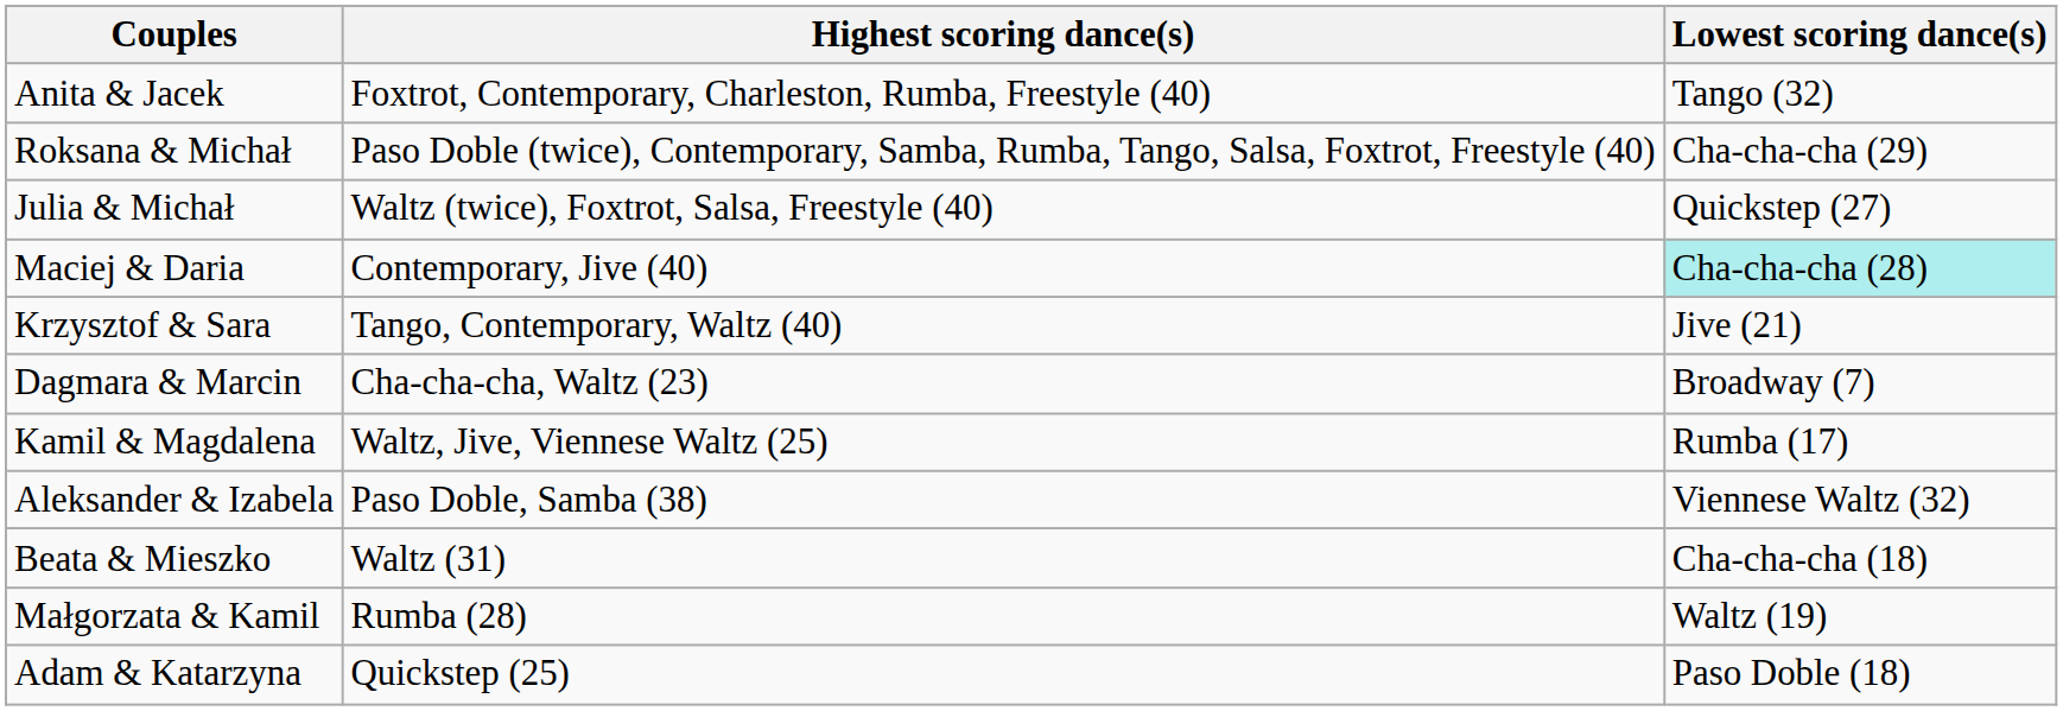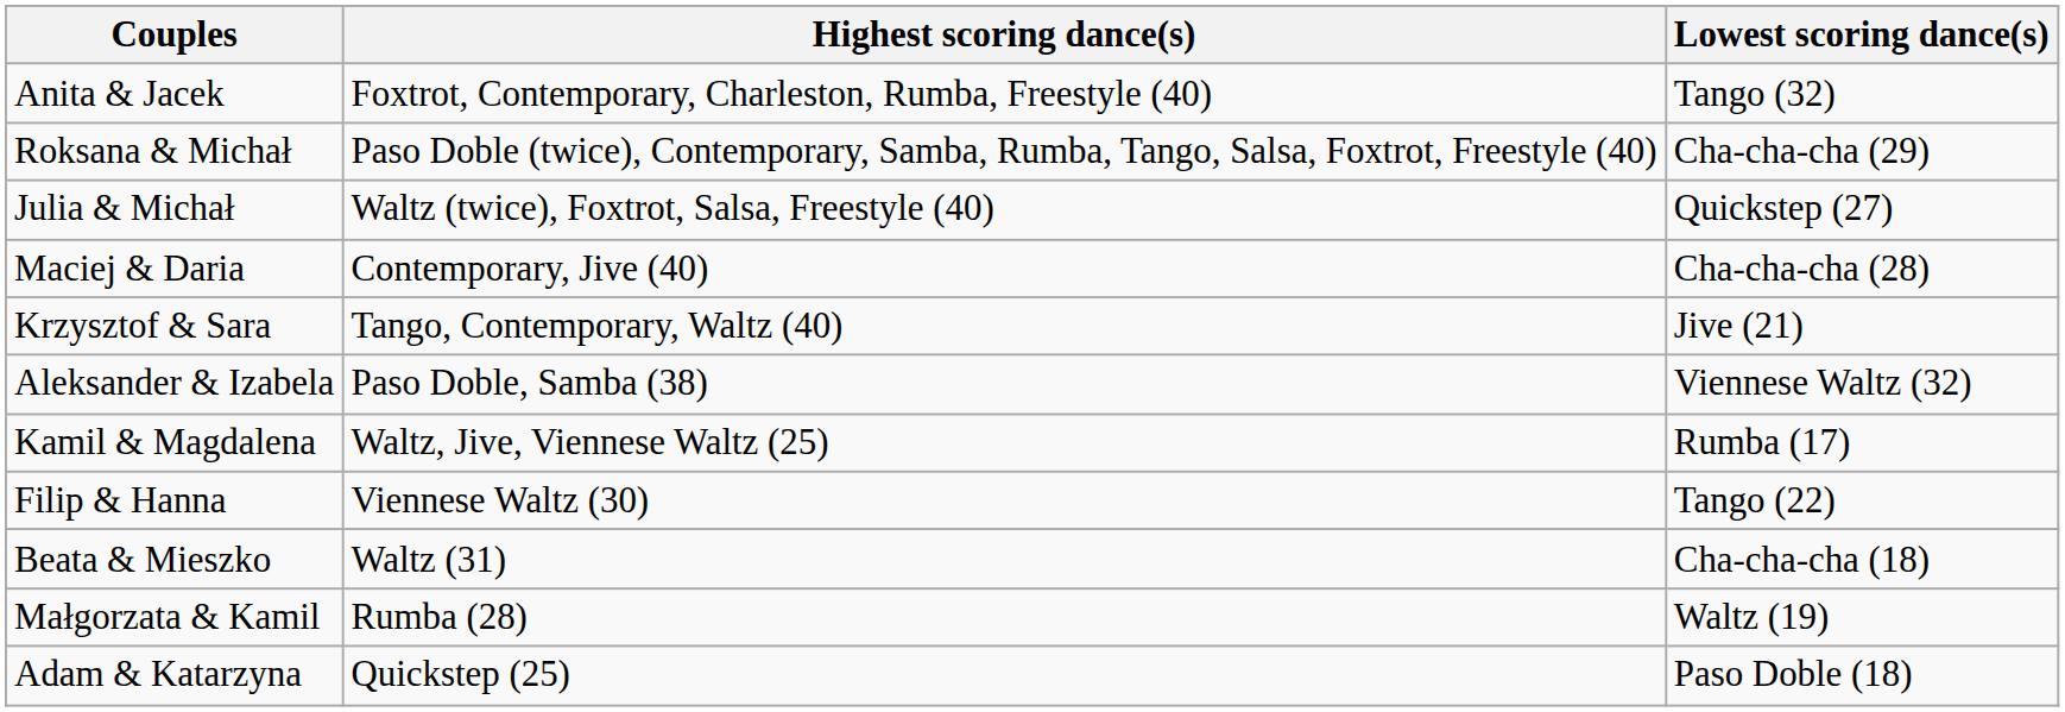Maciej & Daria | Lowest scoring dance(s): paleturquoise background -> no background
- row: Dagmara & Marcin | Cha-cha-cha, Waltz (23) | Broadway (7)
rows swapped: Aleksander & Izabela <-> Kamil & Magdalena
+ row: Filip & Hanna | Viennese Waltz (30) | Tango (22)
